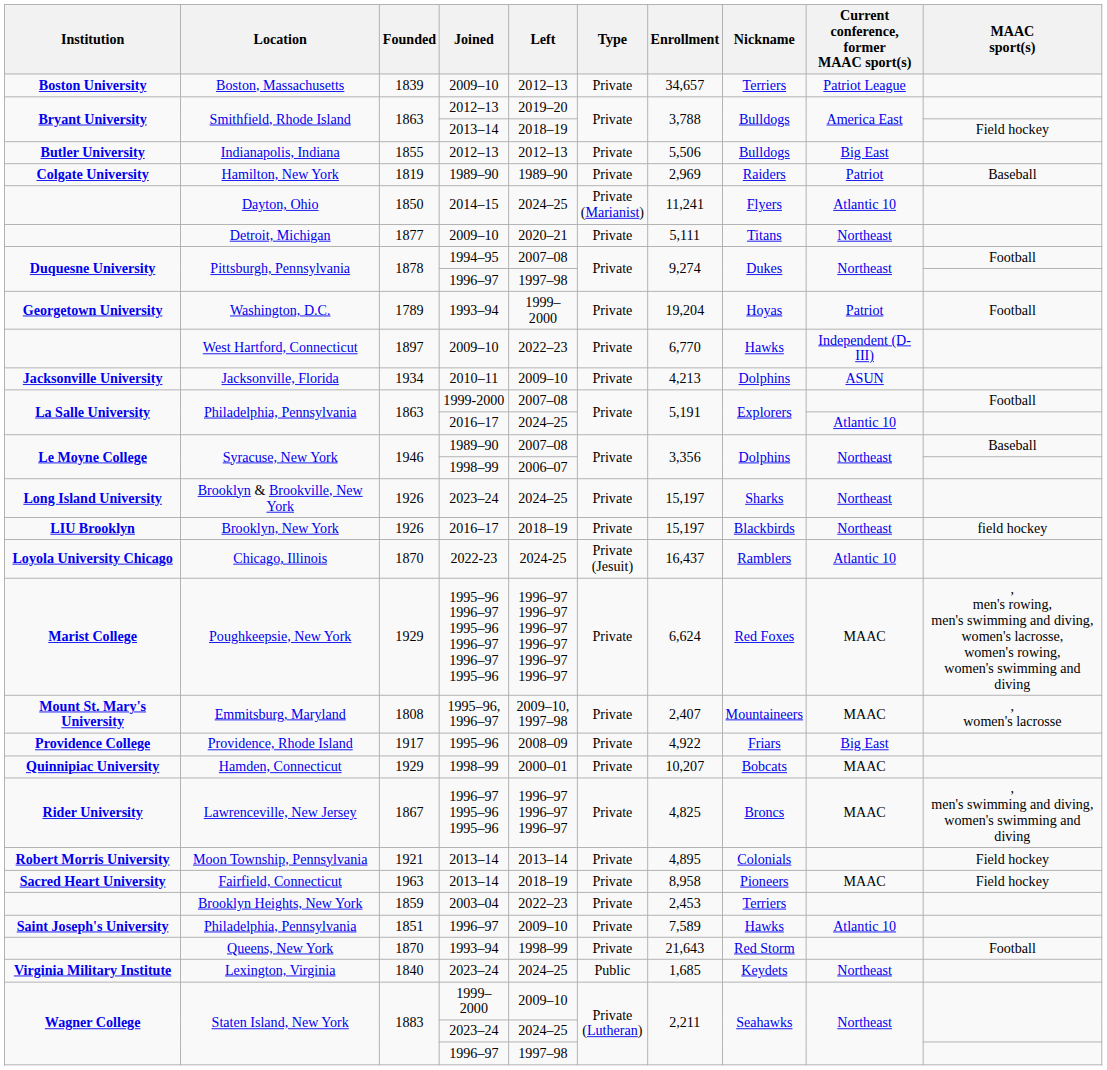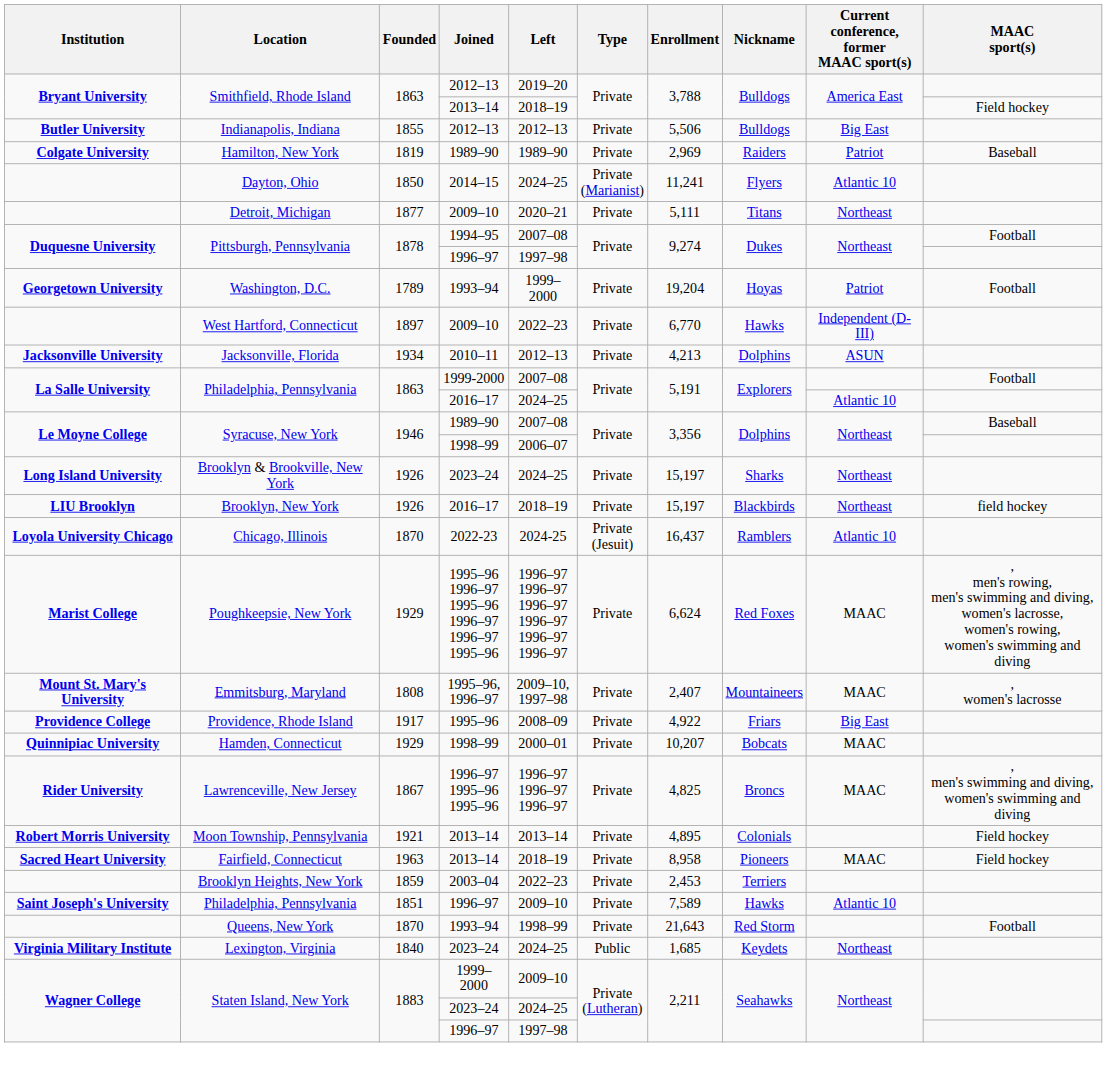- row: Boston University | Boston, Massachusetts | 1839 | 2009–10 | 2012–13 | Private | 34,657 | Terriers | Patriot League
Jacksonville, Florida | Left: 2009–10 -> 2012–13
